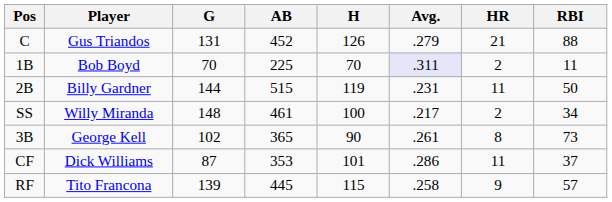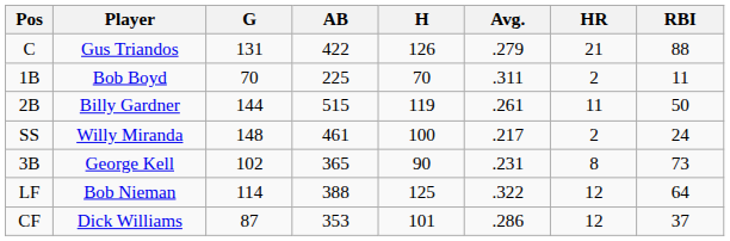C | AB: 452 -> 422
1B | Avg.: lavender background -> no background
2B | Avg.: .231 -> .261
SS | RBI: 34 -> 24
3B | Avg.: .261 -> .231
+ row: LF | Bob Nieman | 114 | 388 | 125 | .322 | 12 | 64
CF | HR: 11 -> 12
- row: RF | Tito Francona | 139 | 445 | 115 | .258 | 9 | 57
